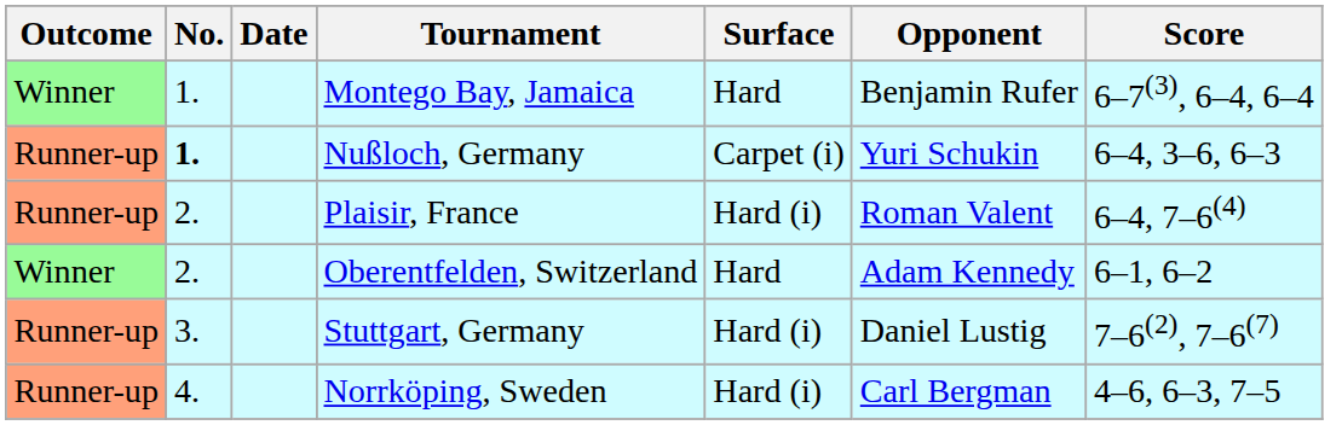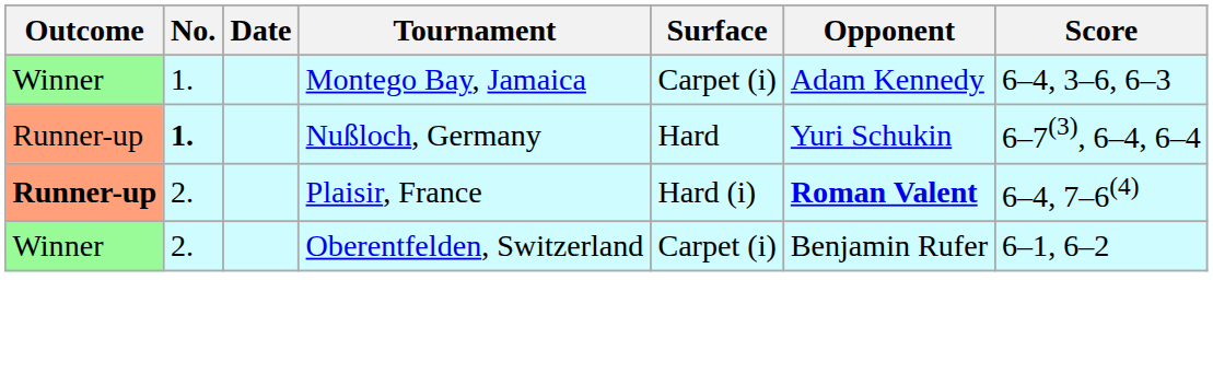Montego Bay, Jamaica | Surface: Hard -> Carpet (i)
Montego Bay, Jamaica | Opponent: Benjamin Rufer -> Adam Kennedy
Montego Bay, Jamaica | Score: 6–7(3), 6–4, 6–4 -> 6–4, 3–6, 6–3
Nußloch, Germany | Surface: Carpet (i) -> Hard
Nußloch, Germany | Score: 6–4, 3–6, 6–3 -> 6–7(3), 6–4, 6–4
Plaisir, France | Outcome: normal -> bold
Plaisir, France | Opponent: normal -> bold
Oberentfelden, Switzerland | Surface: Hard -> Carpet (i)
Oberentfelden, Switzerland | Opponent: Adam Kennedy -> Benjamin Rufer
- row: Runner-up | 3. | Stuttgart, Germany | Hard (i) | Daniel Lustig | 7–6(2), 7–6(7)
- row: Runner-up | 4. | Norrköping, Sweden | Hard (i) | Carl Bergman | 4–6, 6–3, 7–5
